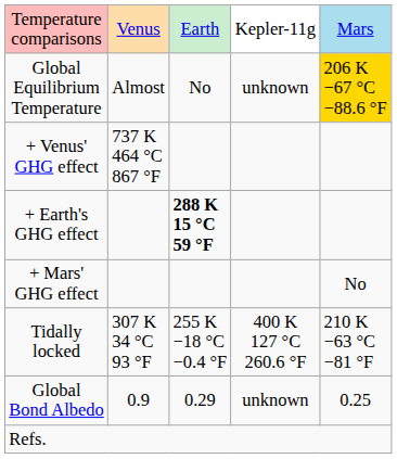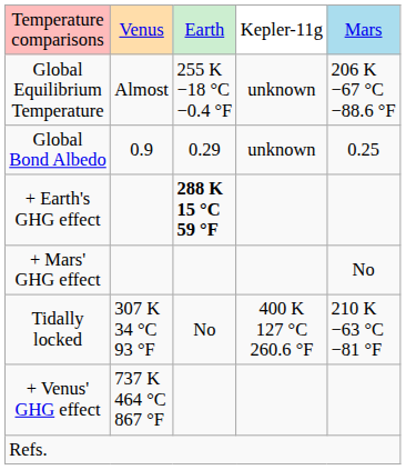Global Equilibrium Temperature | column 3: No -> 255 K −18 °C −0.4 °F
Global Equilibrium Temperature | column 5: gold background -> no background
rows swapped: + Venus' GHG effect <-> Global Bond Albedo
Tidally locked | column 3: 255 K −18 °C −0.4 °F -> No
